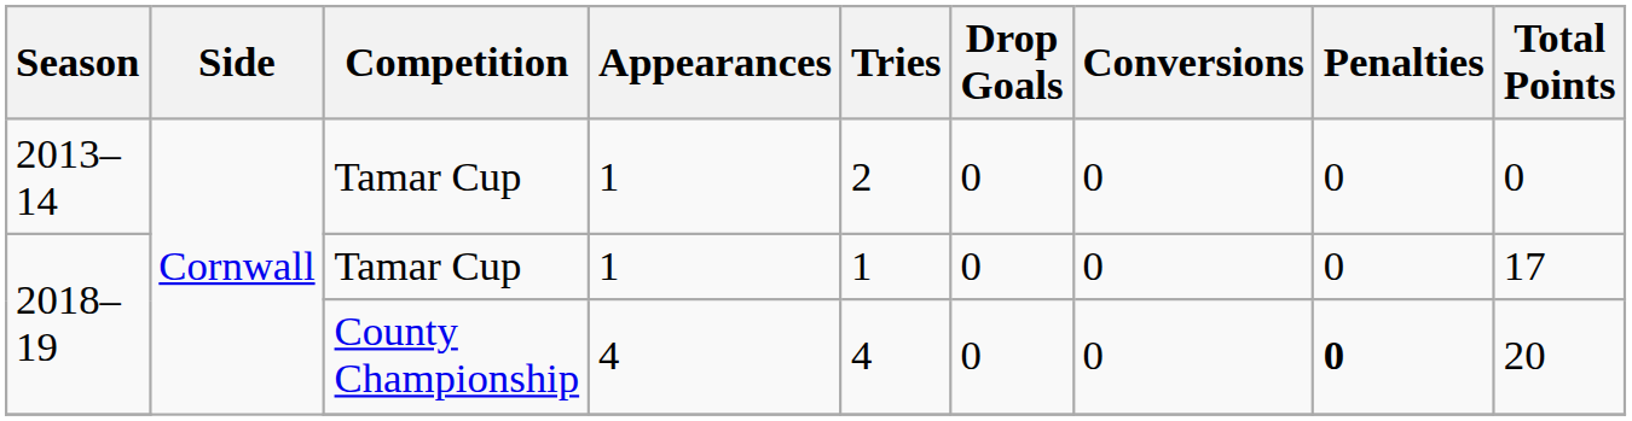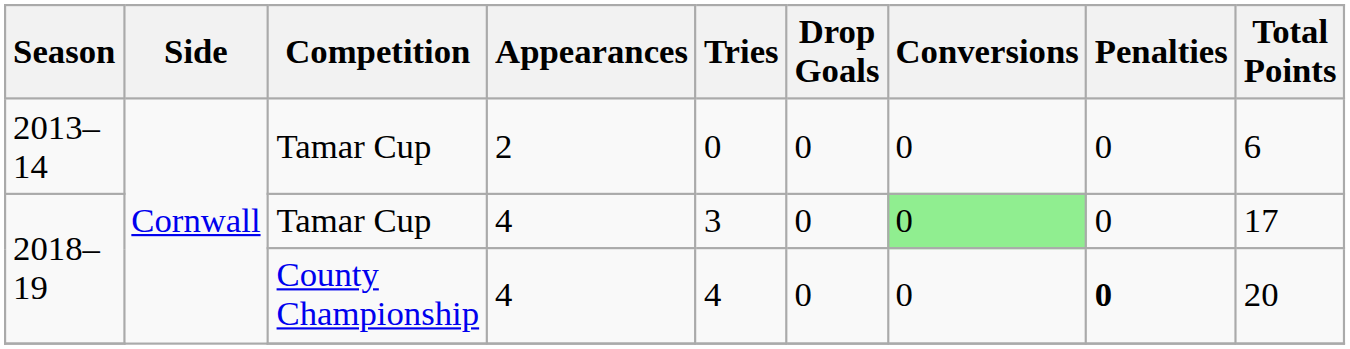2013–14 | Appearances: 1 -> 2
2013–14 | Tries: 2 -> 0
2013–14 | Total Points: 0 -> 6
2018–19 / Tamar Cup | Appearances: 1 -> 4
2018–19 / Tamar Cup | Tries: 1 -> 3
2018–19 / Tamar Cup | Conversions: no background -> lightgreen background
